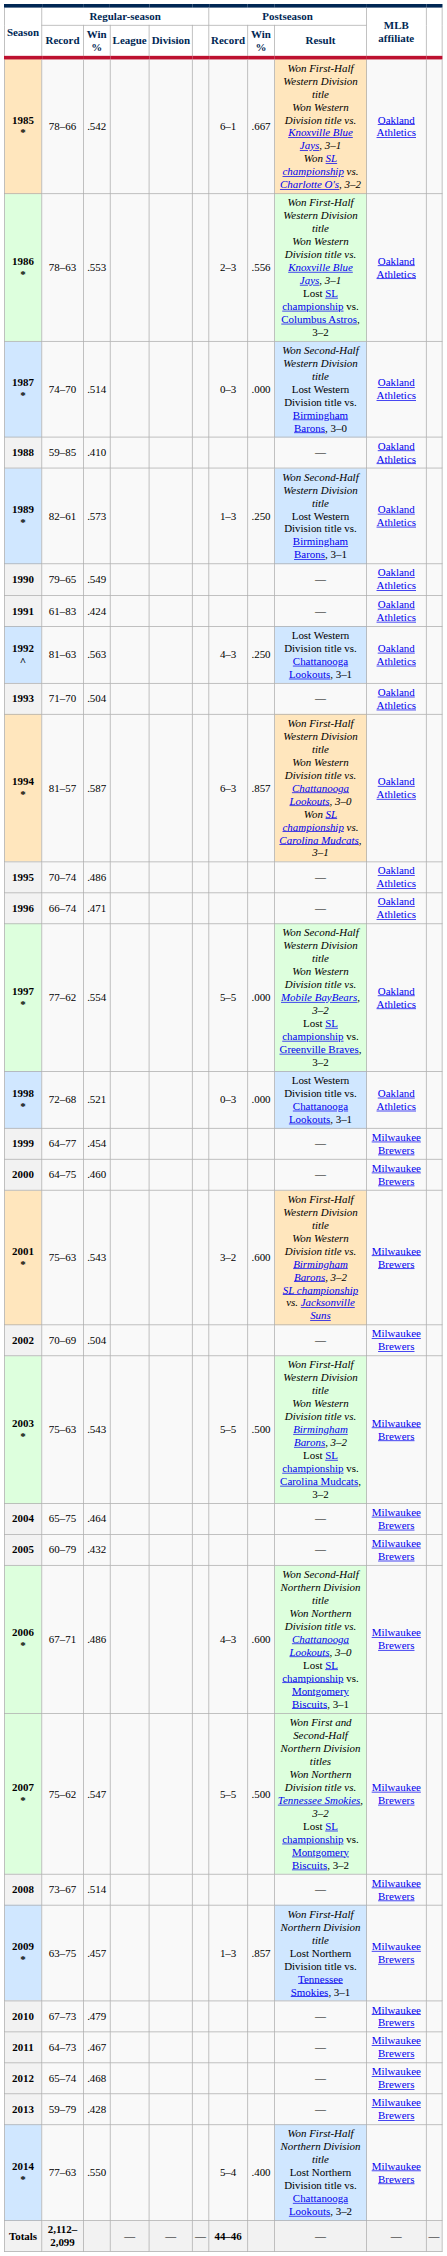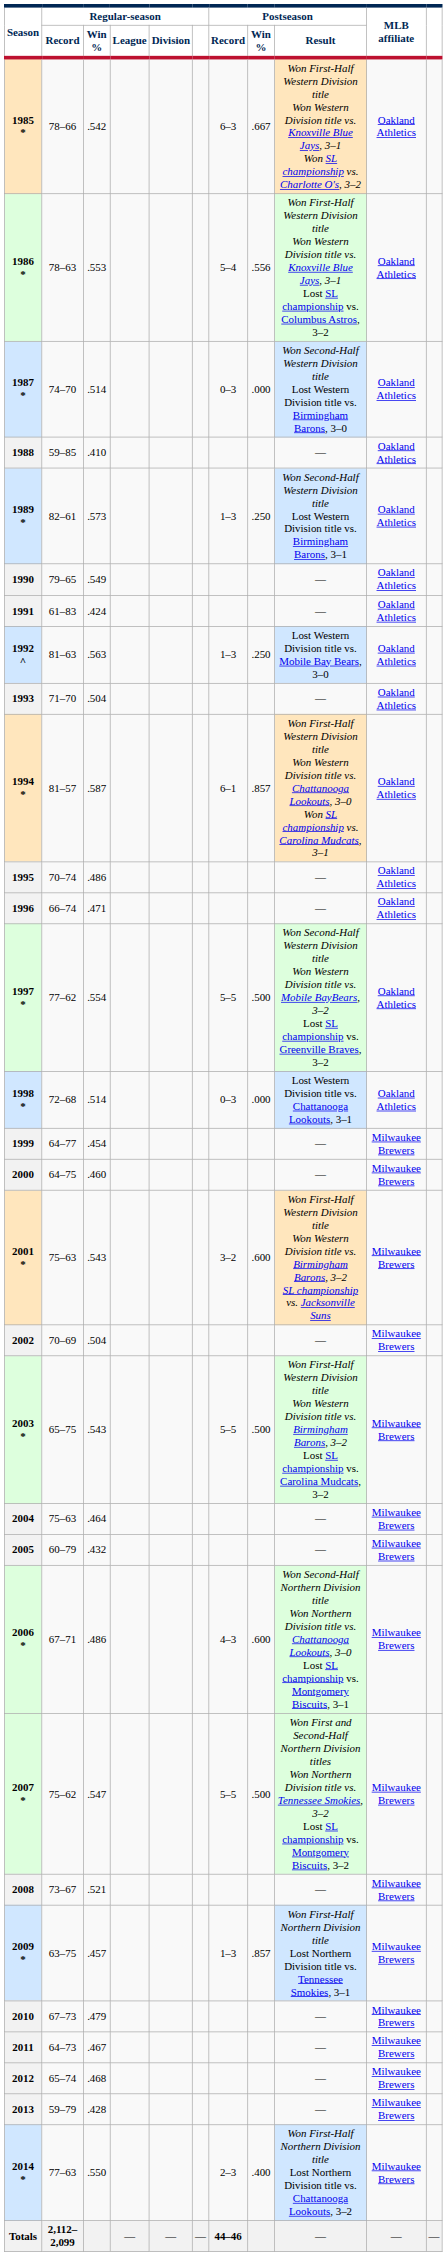1985 * | Postseason / Record: 6–1 -> 6–3
1986 * | Postseason / Record: 2–3 -> 5–4
1992 ^ | Postseason / Record: 4–3 -> 1–3
1992 ^ | Postseason / Result: Lost Western Division title vs. Chattanooga Lookouts, 3–1 -> Lost Western Division title vs. Mobile Bay Bears, 3–0
1994 * | Postseason / Record: 6–3 -> 6–1
1997 * | Postseason / Win %: .000 -> .500
1998 * | Regular-season / Win %: .521 -> .514
2003 * | Regular-season / Record: 75–63 -> 65–75
2004 | Regular-season / Record: 65–75 -> 75–63
2008 | Regular-season / Win %: .514 -> .521
2014 * | Postseason / Record: 5–4 -> 2–3
